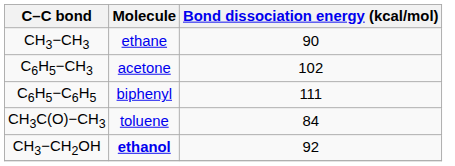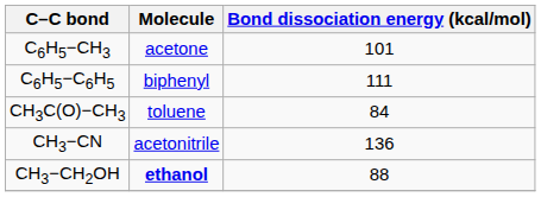- row: CH3−CH3 | ethane | 90
C6H5−CH3 | Bond dissociation energy (kcal/mol): 102 -> 101
+ row: CH3−CN | acetonitrile | 136
CH3−CH2OH | Bond dissociation energy (kcal/mol): 92 -> 88
